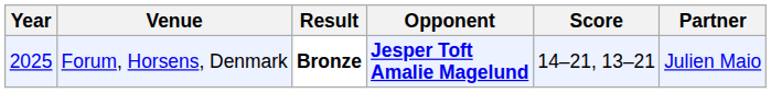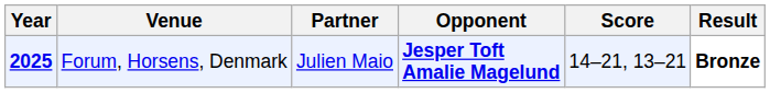columns swapped: Partner <-> Result
Forum, Horsens, Denmark | Year: normal -> bold
